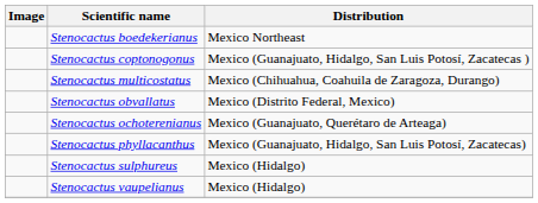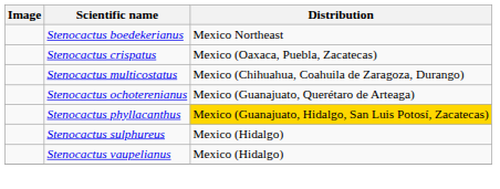- row: Stenocactus coptonogonus | Mexico (Guanajuato, Hidalgo, San Luis Potosí, Zacatecas )
+ row: Stenocactus crispatus | Mexico (Oaxaca, Puebla, Zacatecas)
- row: Stenocactus obvallatus | Mexico (Distrito Federal, Mexico)
Stenocactus phyllacanthus | Distribution: no background -> gold background
